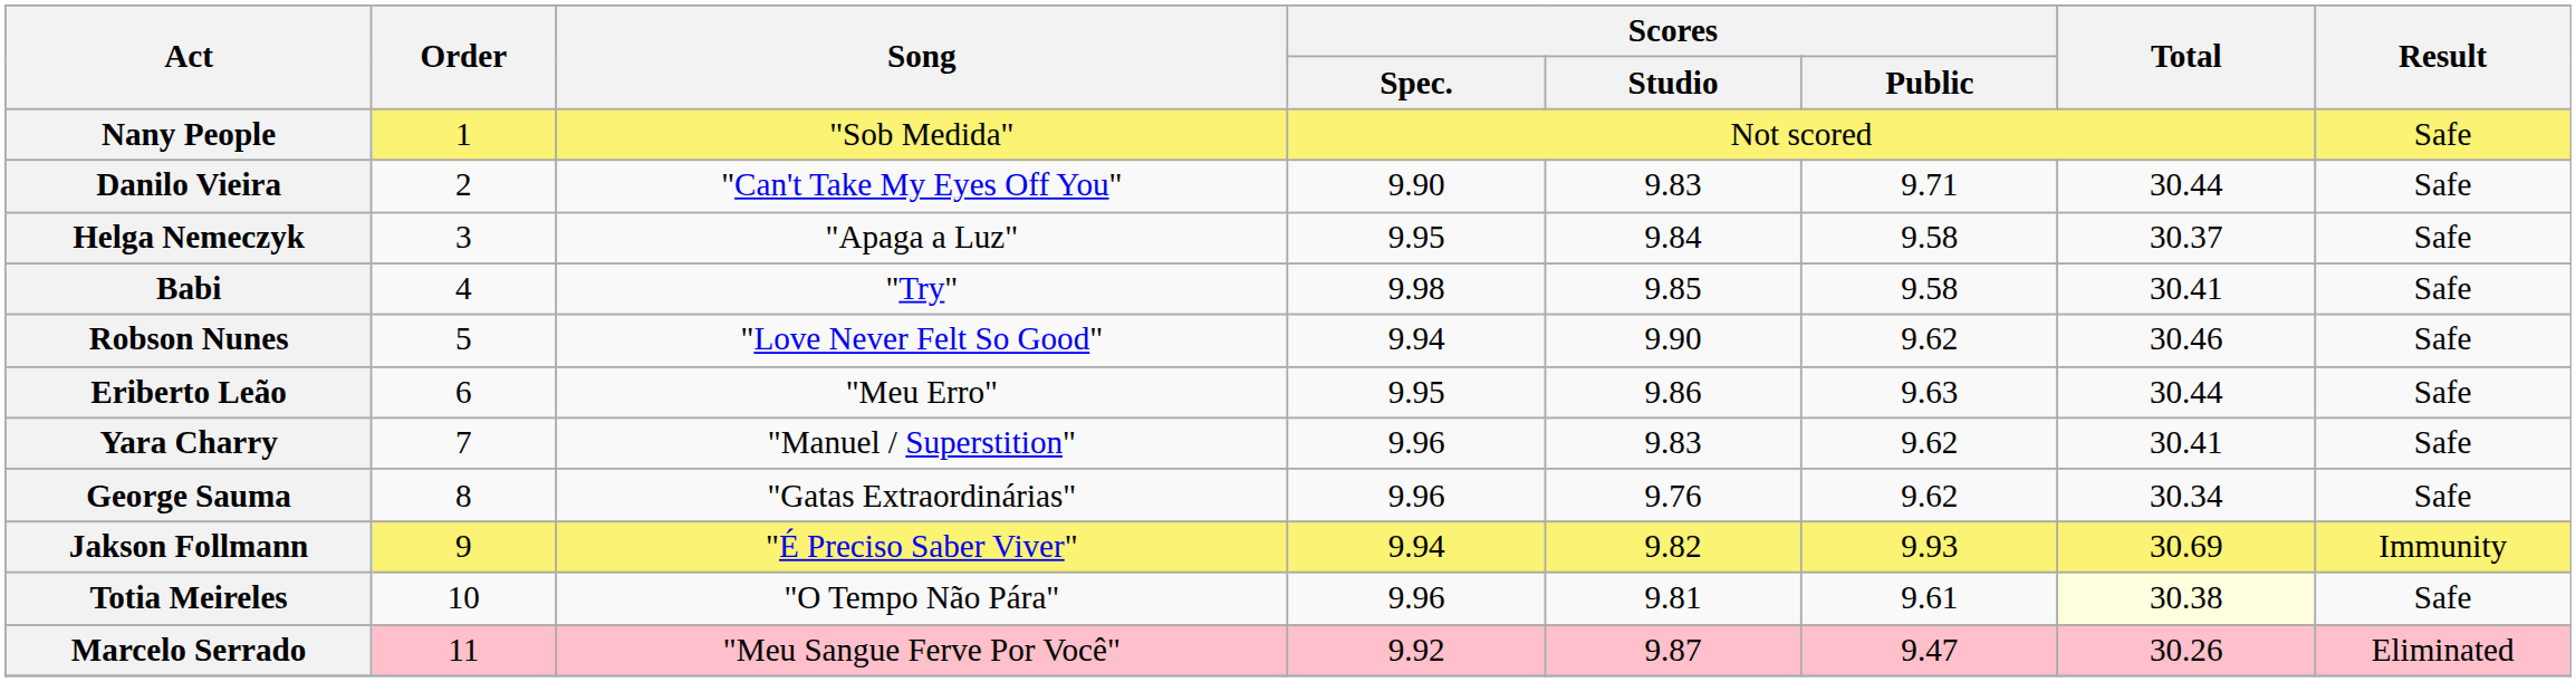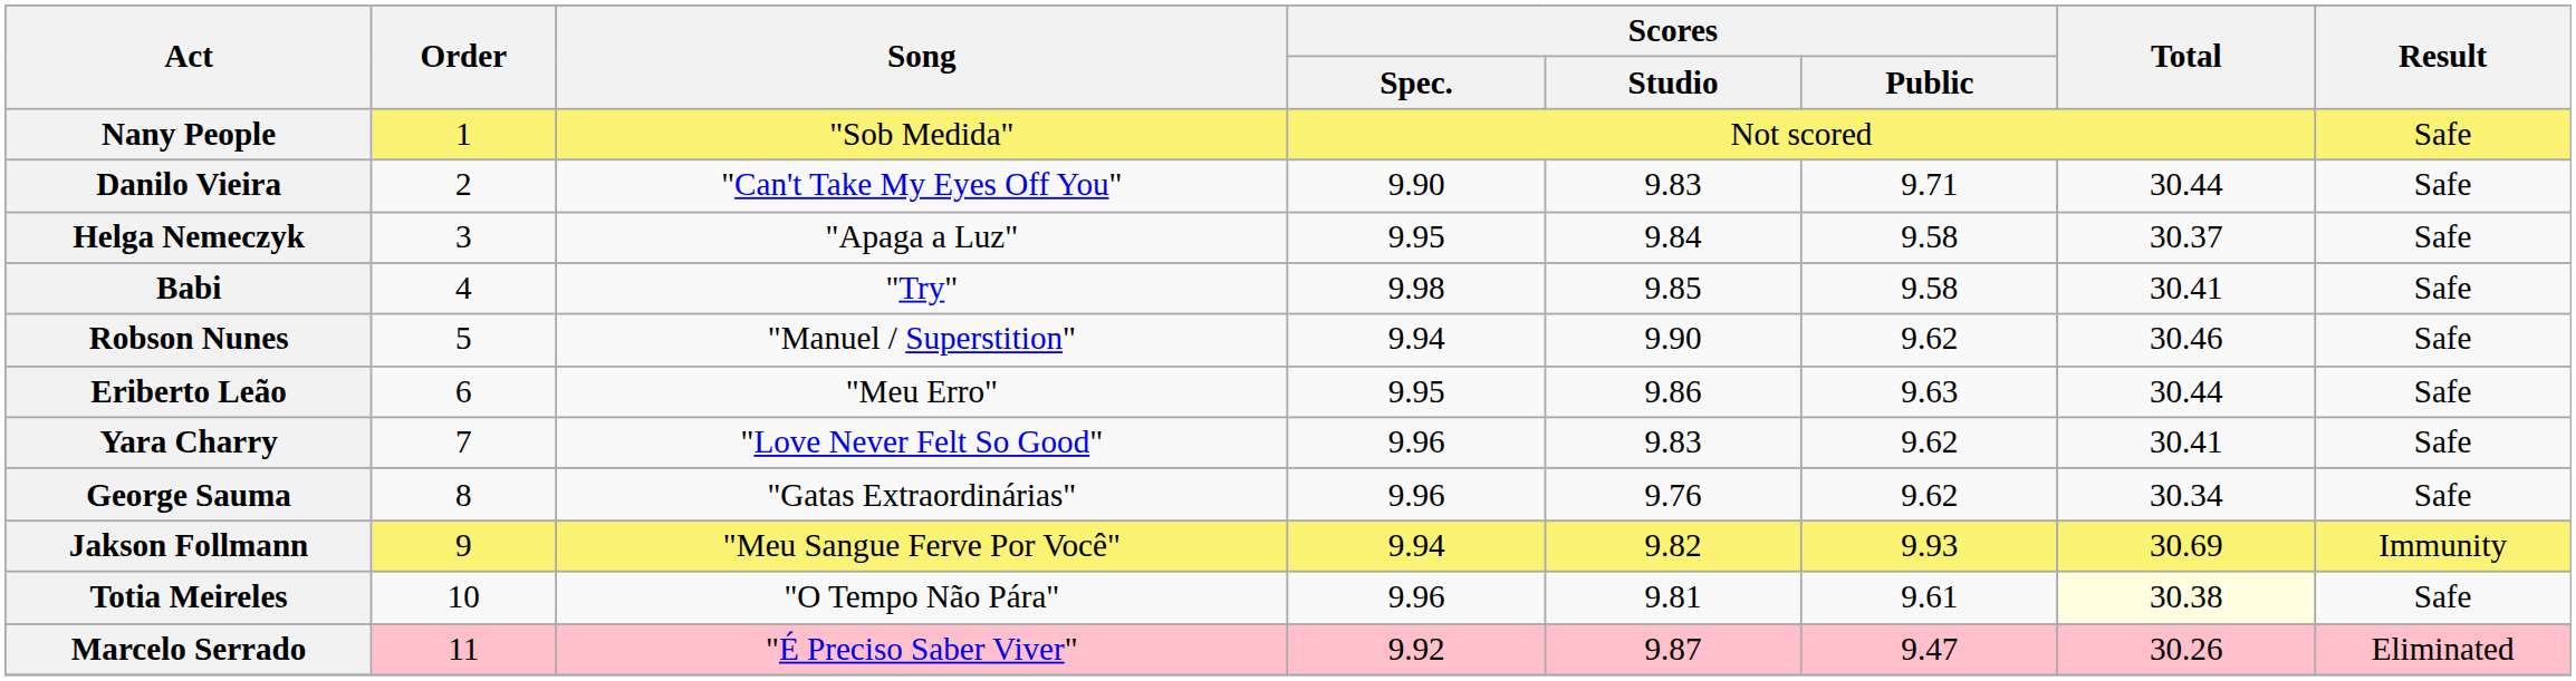Robson Nunes | Song: "Love Never Felt So Good" -> "Manuel / Superstition"
Yara Charry | Song: "Manuel / Superstition" -> "Love Never Felt So Good"
Jakson Follmann | Song: "É Preciso Saber Viver" -> "Meu Sangue Ferve Por Você"
Marcelo Serrado | Song: "Meu Sangue Ferve Por Você" -> "É Preciso Saber Viver"
